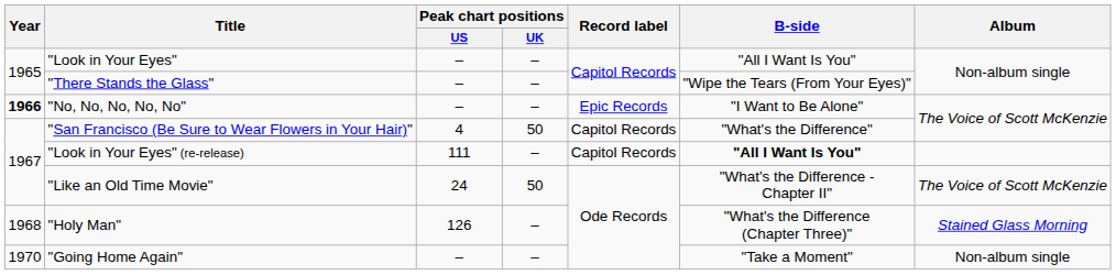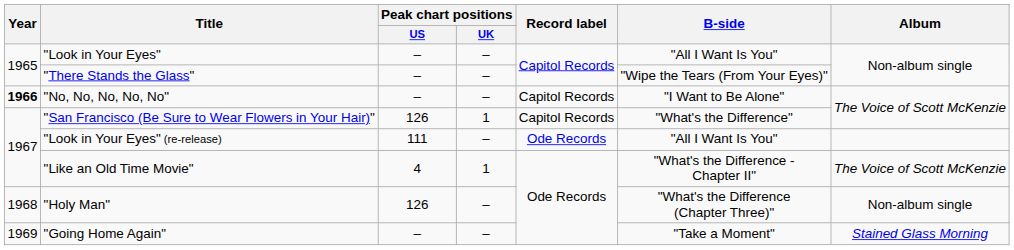"No, No, No, No, No" | Record label: Epic Records -> Capitol Records
"San Francisco (Be Sure to Wear Flowers in Your Hair)" | Peak chart positions / US: 4 -> 126
"San Francisco (Be Sure to Wear Flowers in Your Hair)" | Peak chart positions / UK: 50 -> 1
"Look in Your Eyes" (re-release) | Record label: Capitol Records -> Ode Records
"Look in Your Eyes" (re-release) | B-side: bold -> normal
"Like an Old Time Movie" | Peak chart positions / US: 24 -> 4
"Like an Old Time Movie" | Peak chart positions / UK: 50 -> 1
"Holy Man" | Album: Stained Glass Morning -> Non-album single
"Going Home Again" | Year: 1970 -> 1969
"Going Home Again" | Album: Non-album single -> Stained Glass Morning
